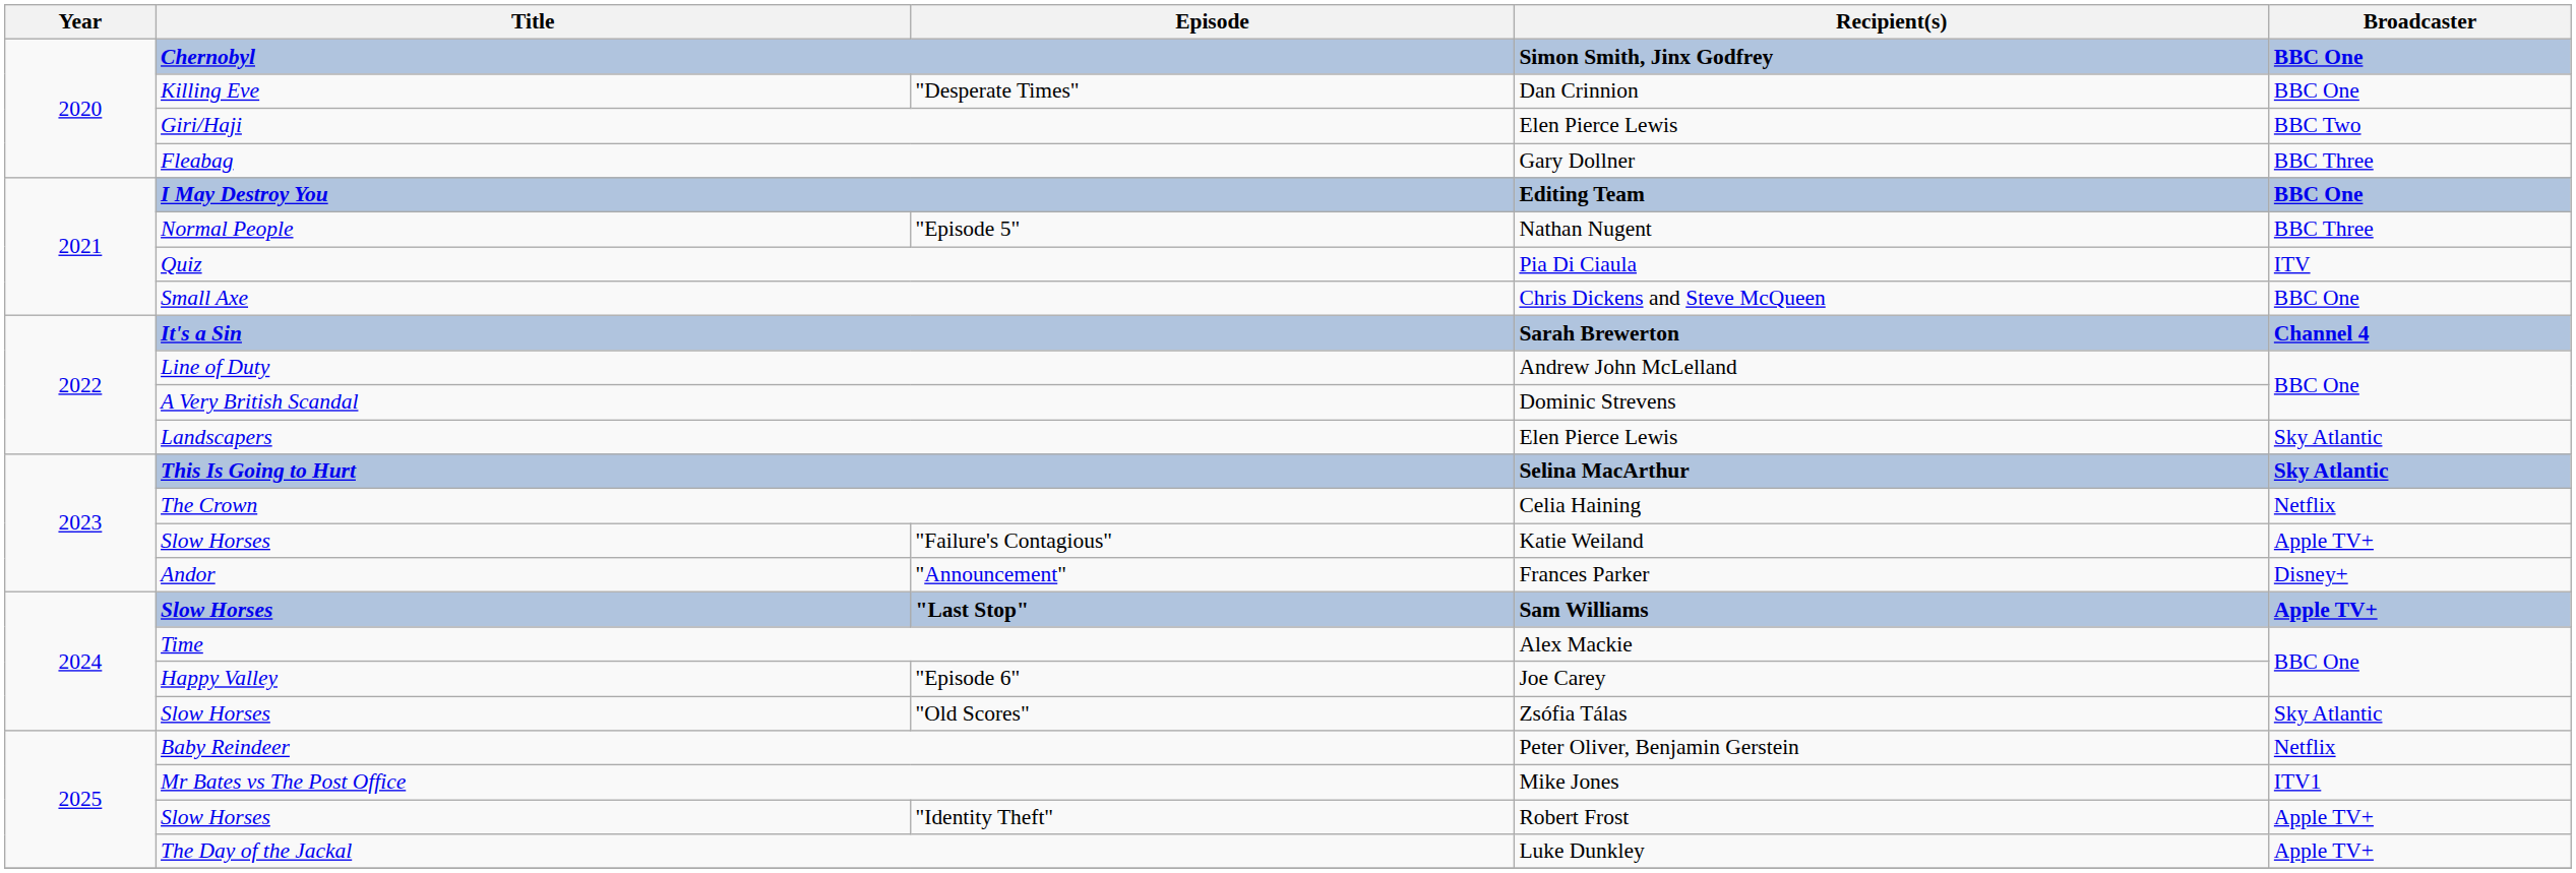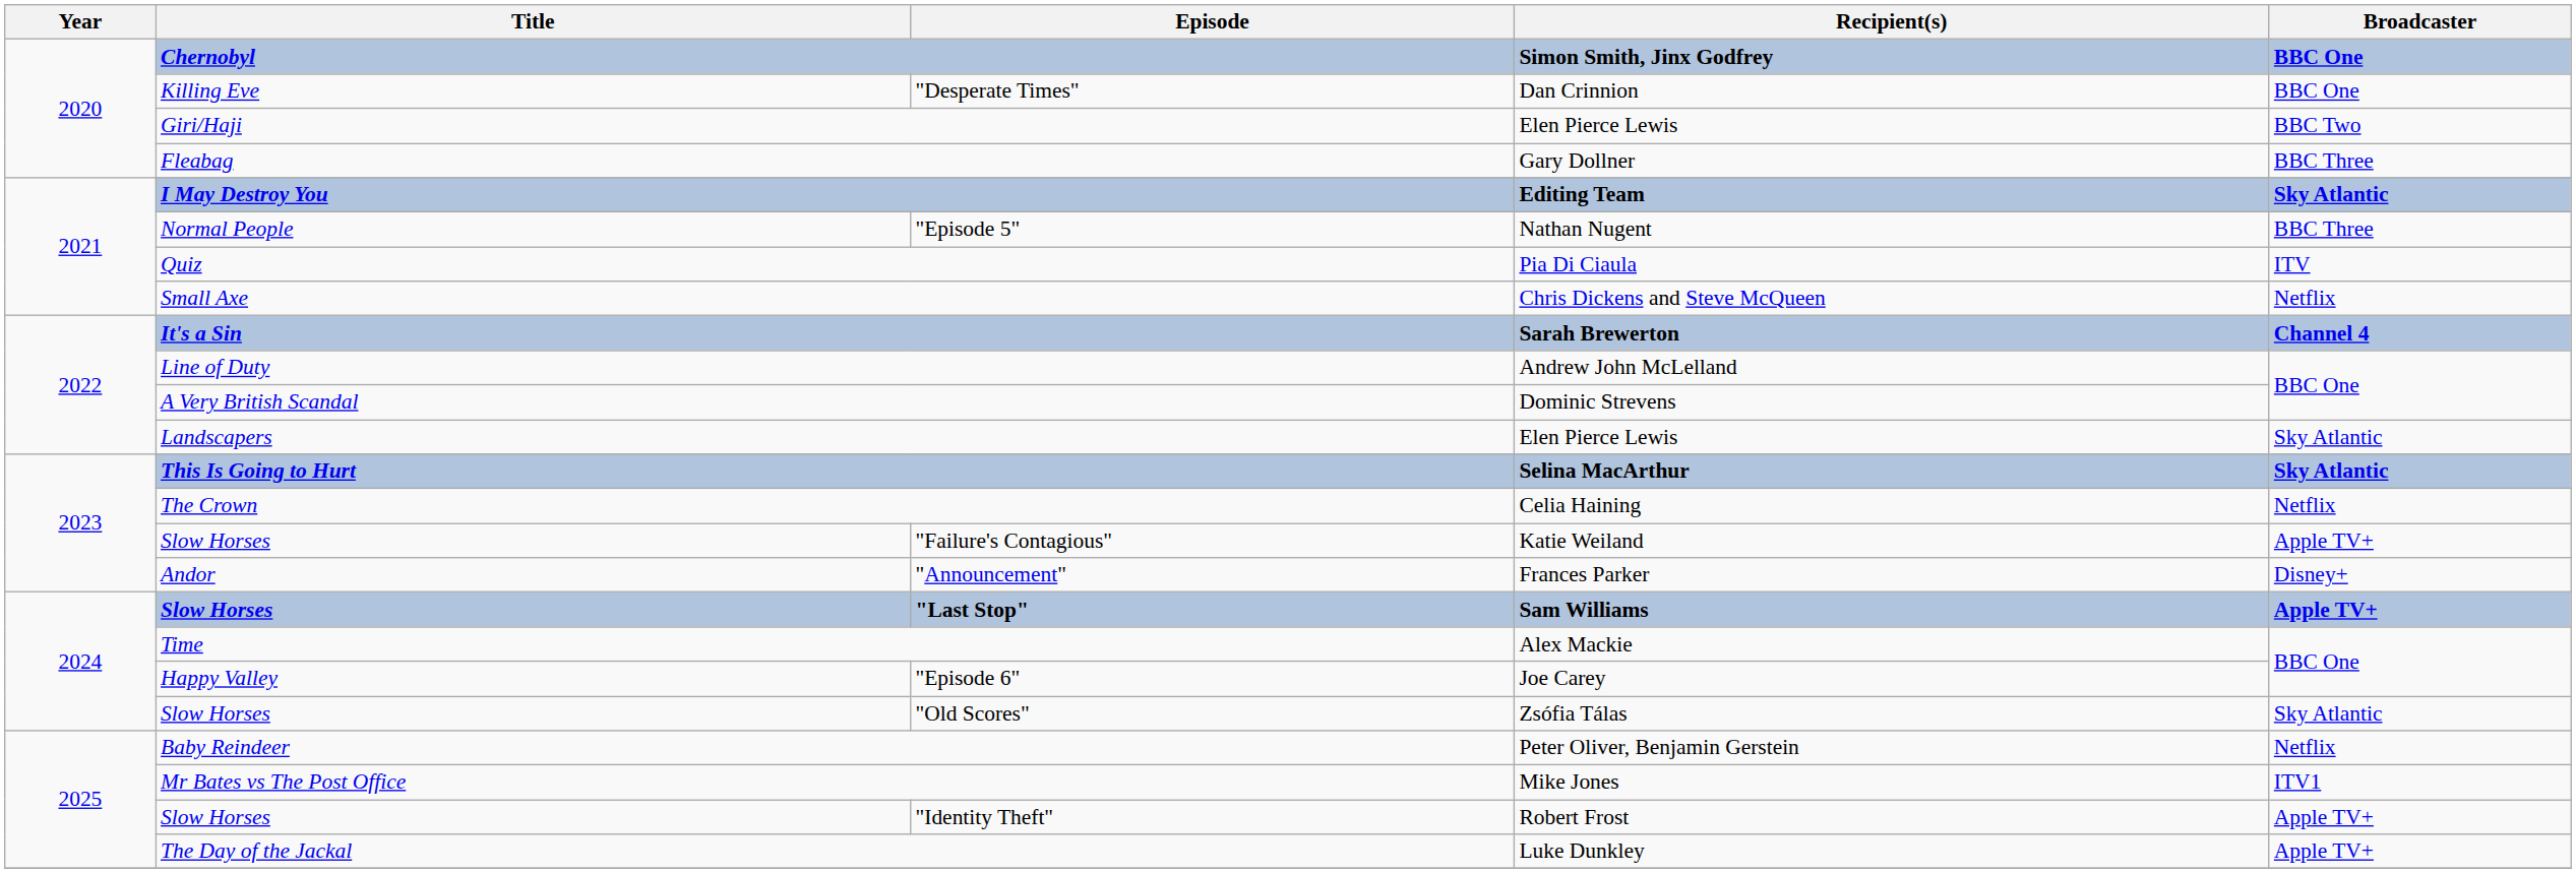I May Destroy You | Broadcaster: BBC One -> Sky Atlantic
Small Axe | Broadcaster: BBC One -> Netflix
